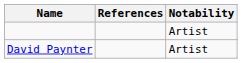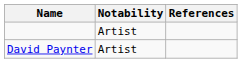columns swapped: Notability <-> References
